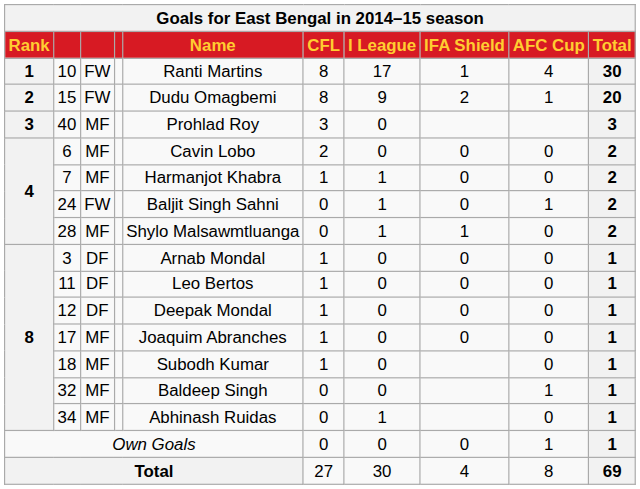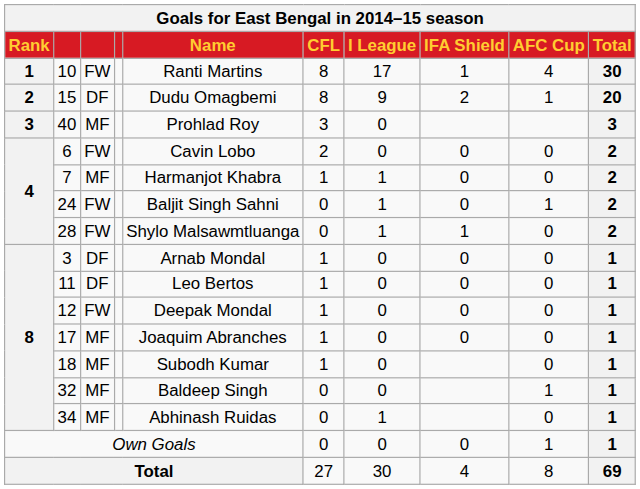15 | column 3: FW -> DF
6 | column 3: MF -> FW
28 | column 3: MF -> FW
12 | column 3: DF -> FW
